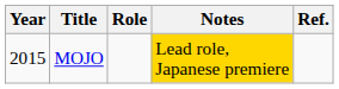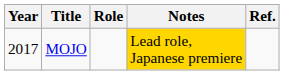MOJO | Year: 2015 -> 2017
